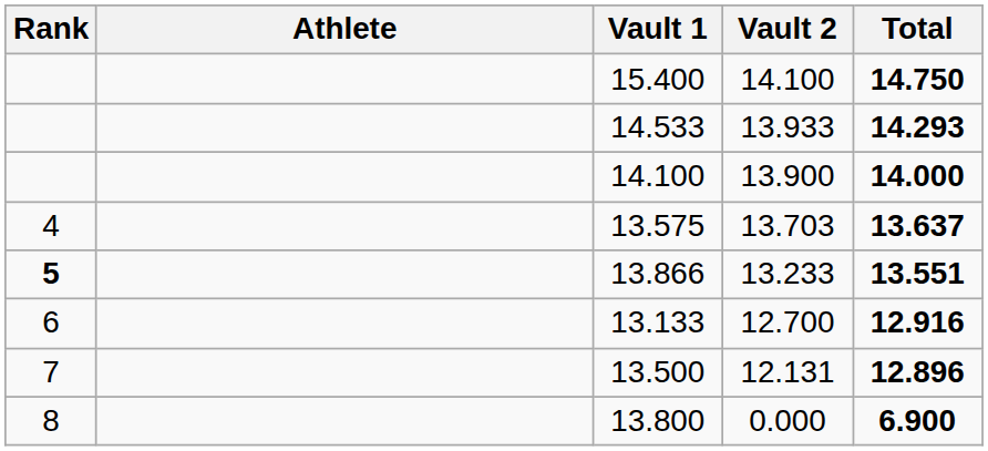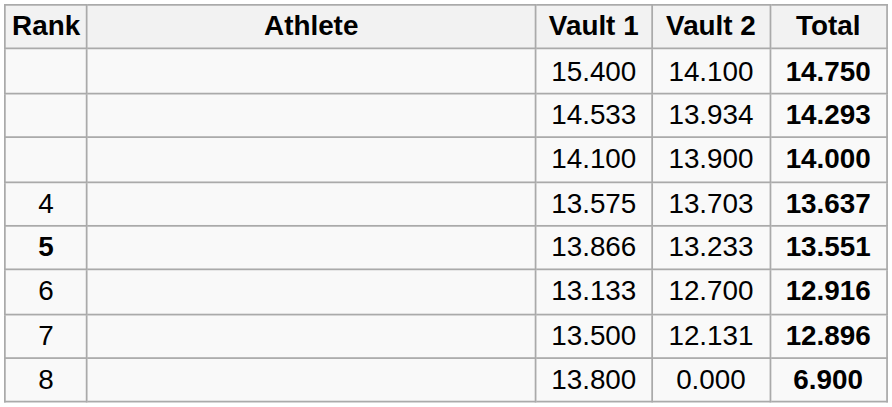14.533 | Vault 2: 13.933 -> 13.934
